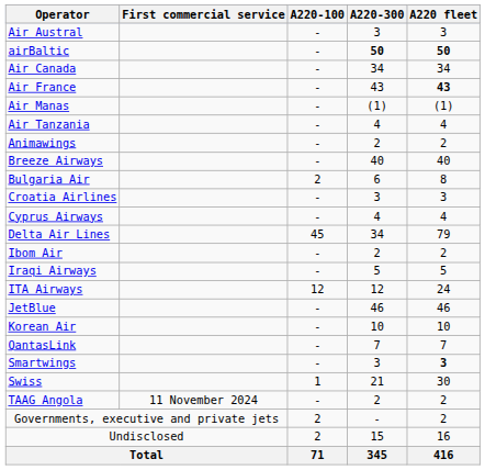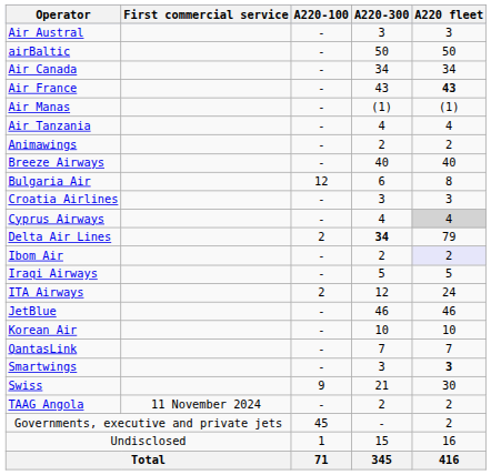airBaltic | A220-300: bold -> normal
airBaltic | A220 fleet: bold -> normal
Bulgaria Air | A220-100: 2 -> 12
Cyprus Airways | A220 fleet: no background -> lightgrey background
Delta Air Lines | A220-100: 45 -> 2
Delta Air Lines | A220-300: normal -> bold
Ibom Air | A220 fleet: no background -> lavender background
ITA Airways | A220-100: 12 -> 2
Swiss | A220-100: 1 -> 9
Governments, executive and private jets | A220-100: 2 -> 45
Undisclosed | A220-100: 2 -> 1
